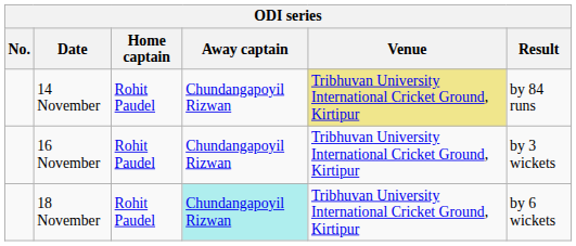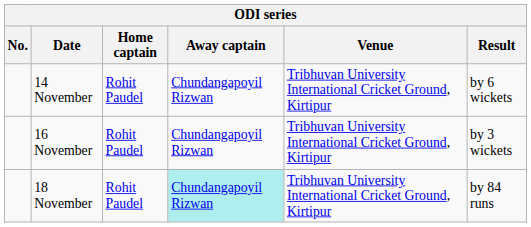14 November | Venue: khaki background -> no background
14 November | Result: by 84 runs -> by 6 wickets
18 November | Result: by 6 wickets -> by 84 runs
